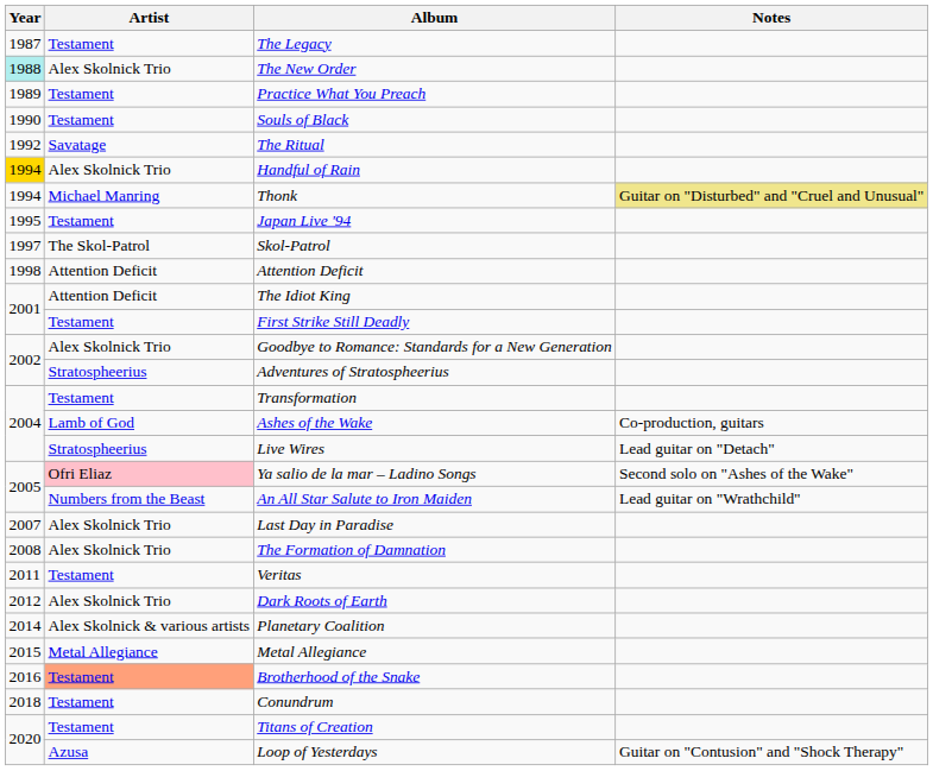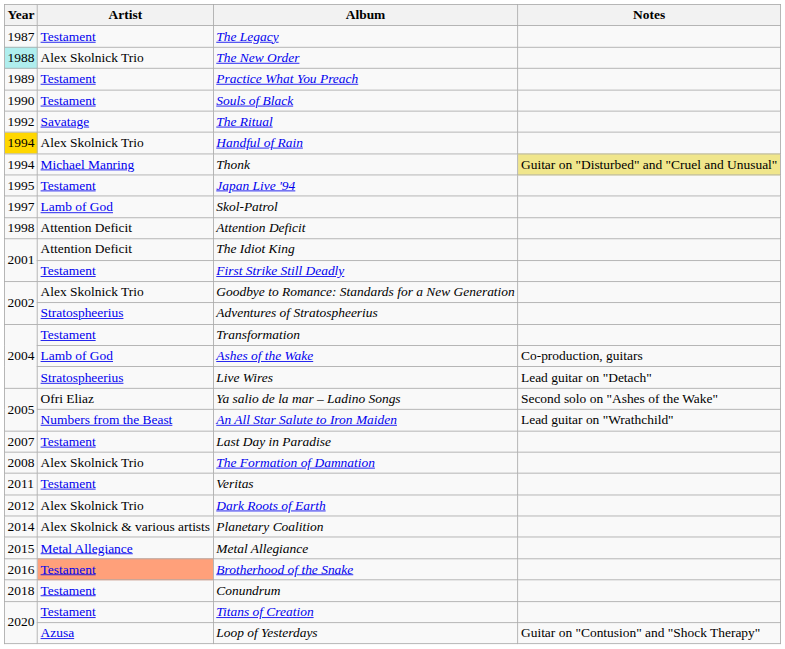Skol-Patrol | Artist: The Skol-Patrol -> Lamb of God
Ya salio de la mar – Ladino Songs | Artist: pink background -> no background
Last Day in Paradise | Artist: Alex Skolnick Trio -> Testament
